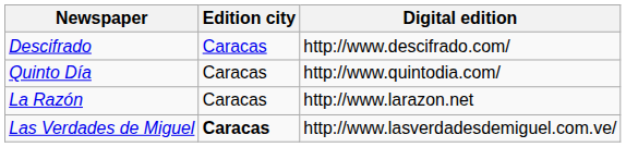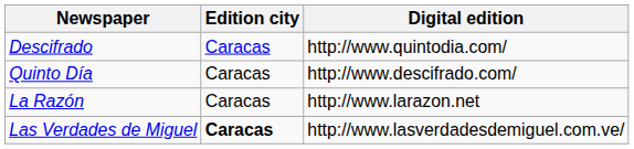Descifrado | Digital edition: http://www.descifrado.com/ -> http://www.quintodia.com/
Quinto Día | Digital edition: http://www.quintodia.com/ -> http://www.descifrado.com/
